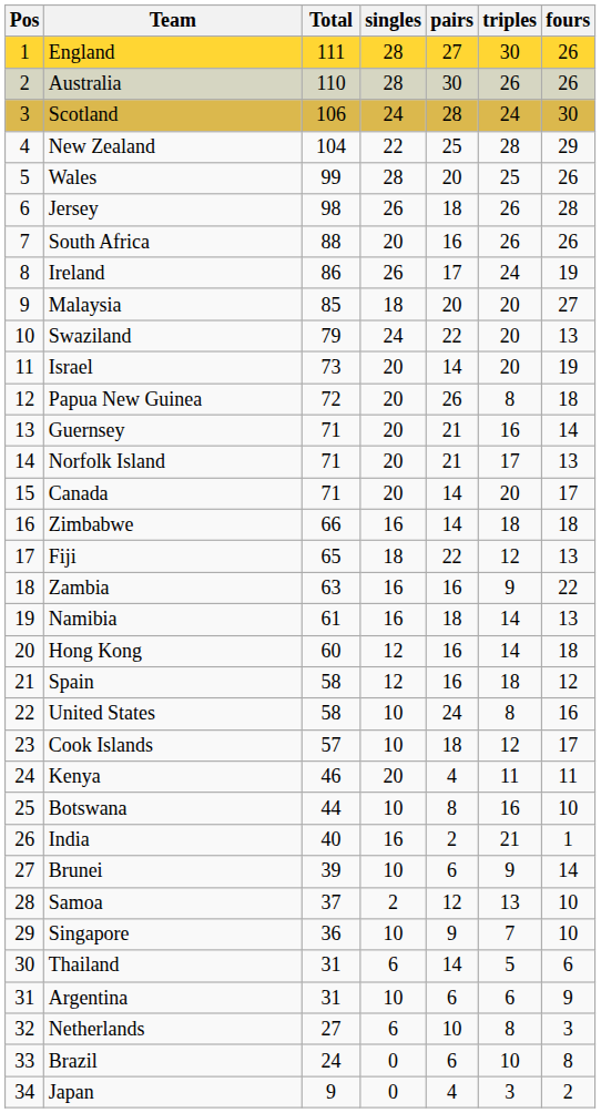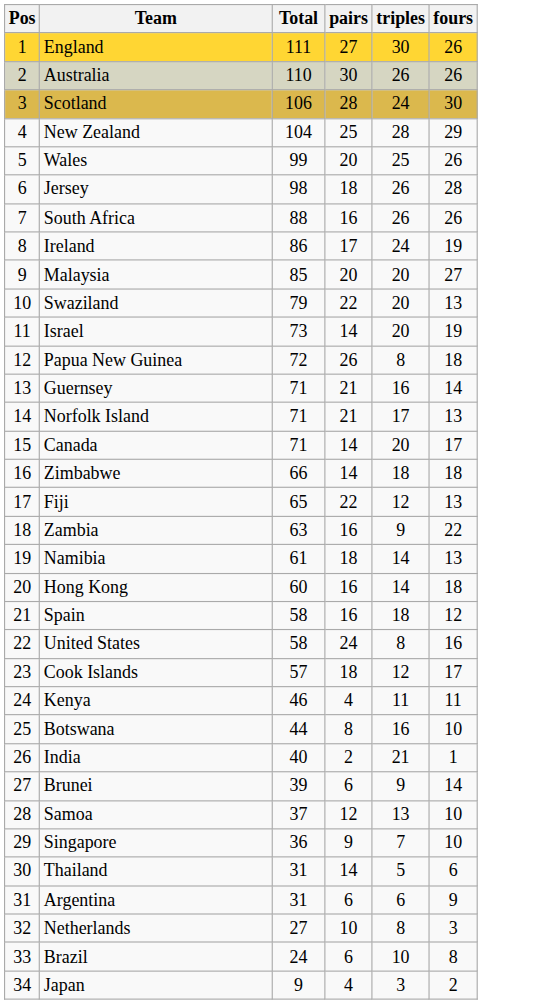- column: singles | 28 | 28 | 24 | 22 | 28 | 26 | 20 | 26 | 18 | 24 | 20 | 20 | 20 | 20 | 20 | 16 | 18 | 16 | 16 | 12 | 12 | 10 | 10 | 20 | 10 | 16 | 10 | 2 | 10 | 6 | 10 | 6 | 0 | 0
